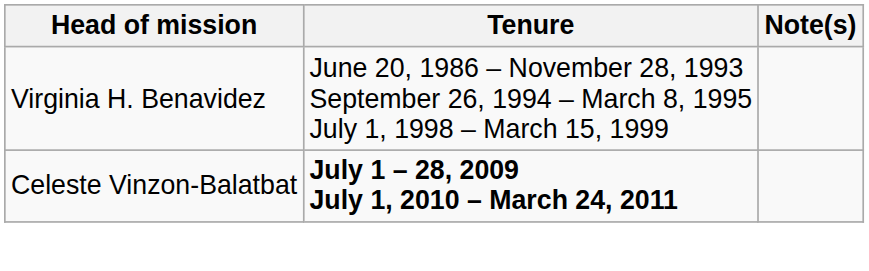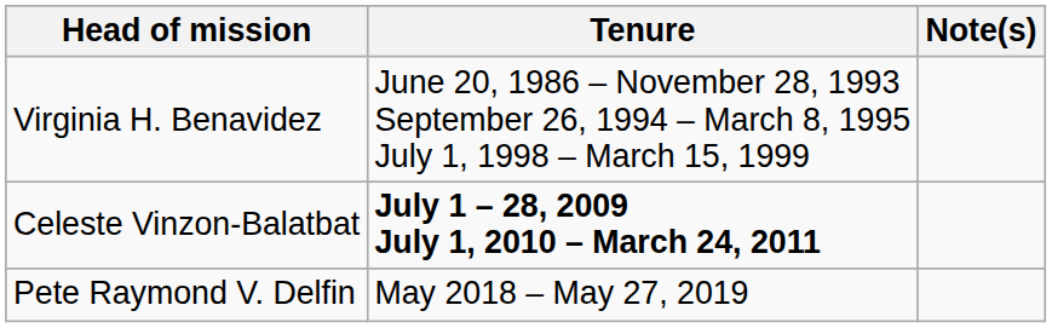+ row: Pete Raymond V. Delfin | May 2018 – May 27, 2019
